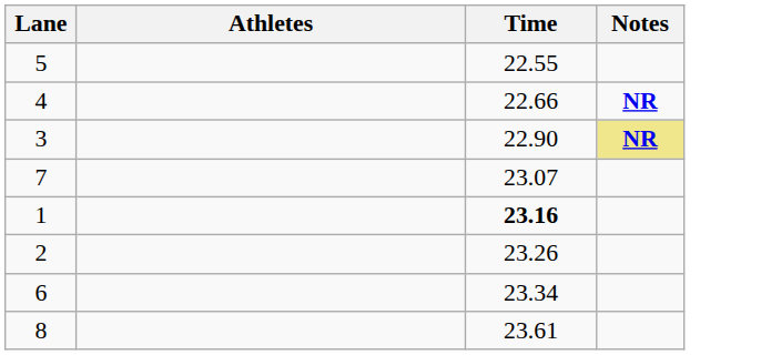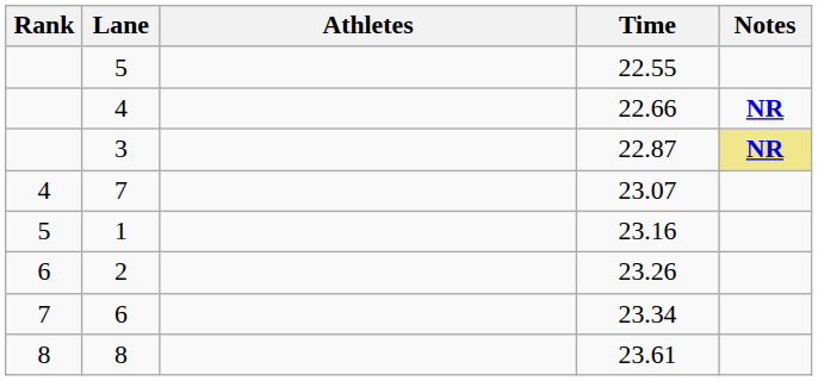+ column: Rank | 4 | 5 | 6 | 7 | 8
3 | Time: 22.90 -> 22.87
1 | Time: bold -> normal
